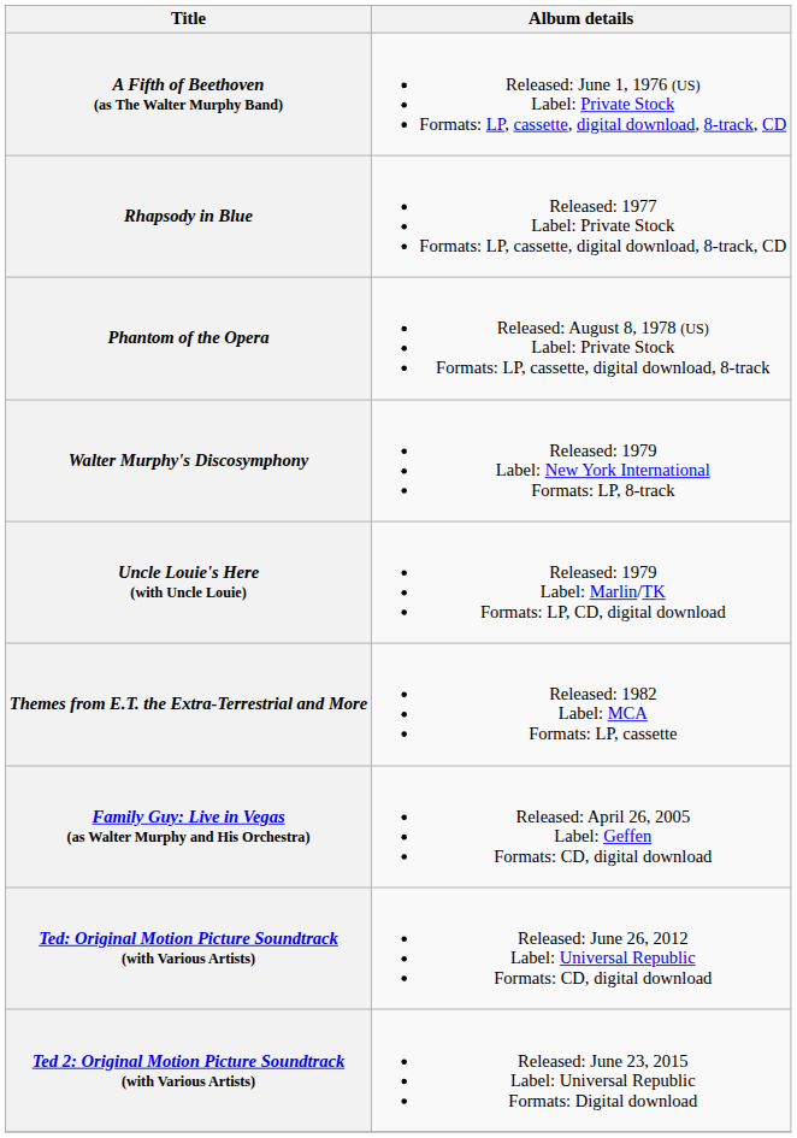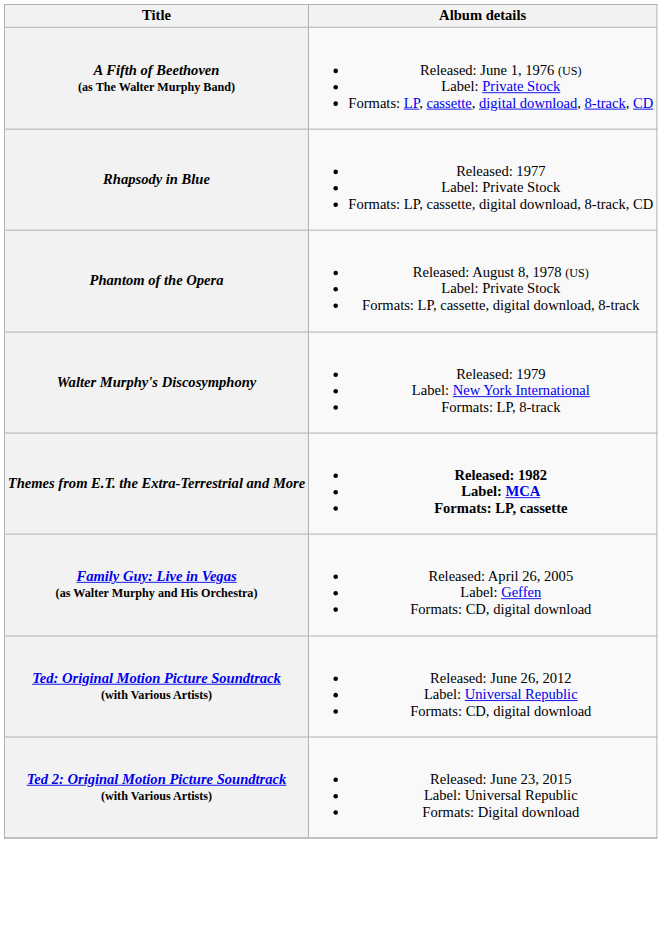- row: Uncle Louie's Here (with Uncle Louie) | Released: 1979 Label: Marlin/TK Formats: LP, CD, digital download
Themes from E.T. the Extra-Terrestrial and More | Album details: normal -> bold
